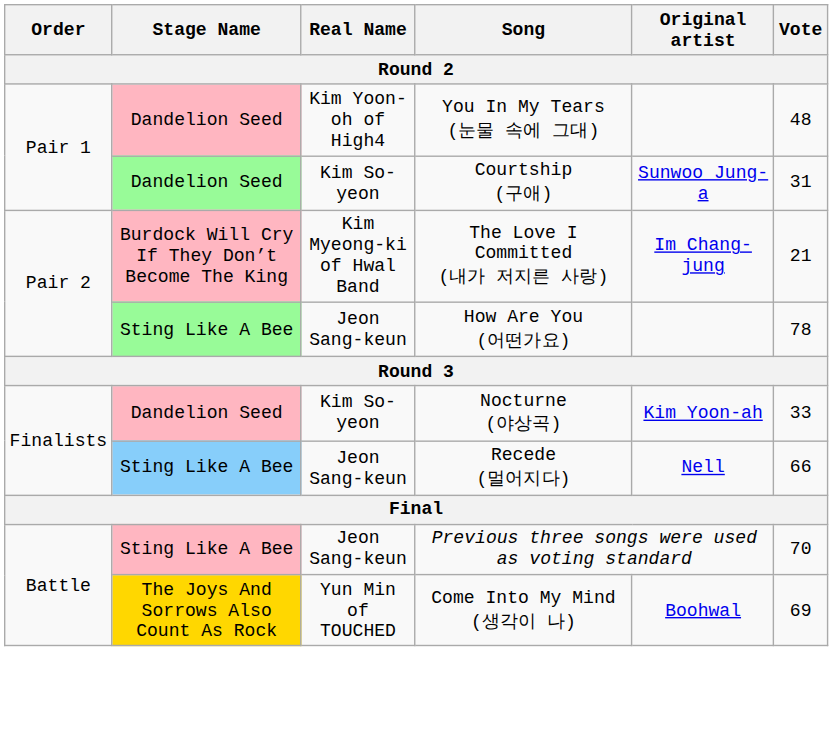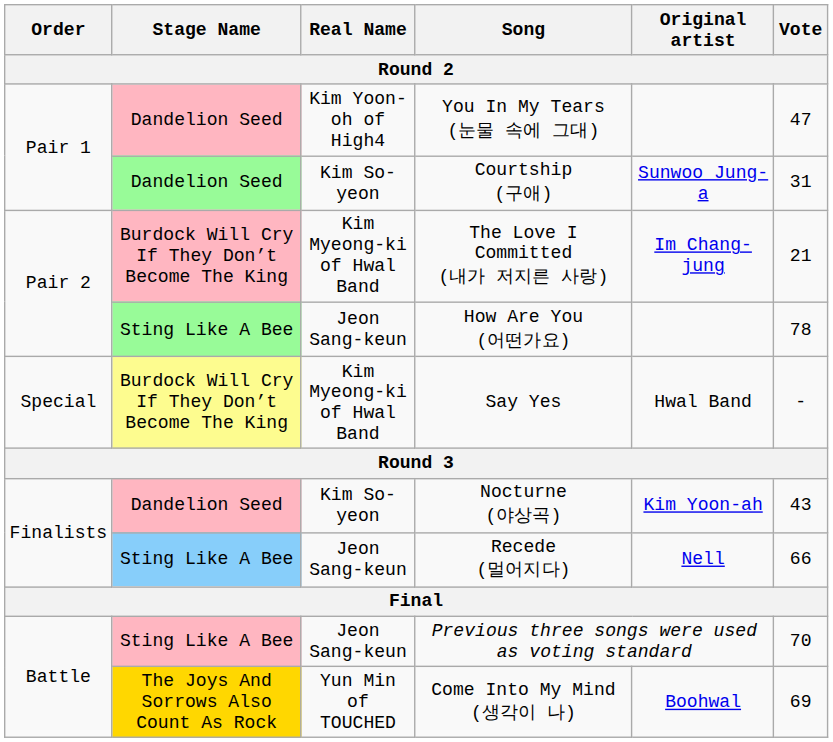You In My Tears (눈물 속에 그대) | Vote: 48 -> 47
+ row: Special | Burdock Will Cry If They Don’t Become The King | Kim Myeong-ki of Hwal Band | Say Yes | Hwal Band | -
Nocturne (야상곡) | Vote: 33 -> 43
